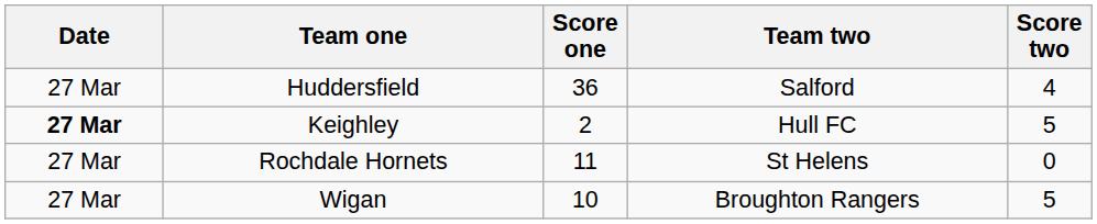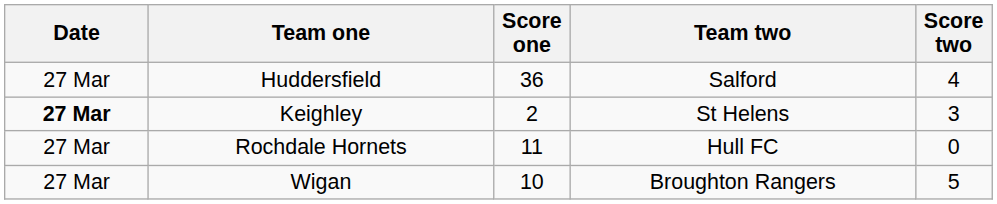Keighley | Team two: Hull FC -> St Helens
Keighley | Score two: 5 -> 3
Rochdale Hornets | Team two: St Helens -> Hull FC
